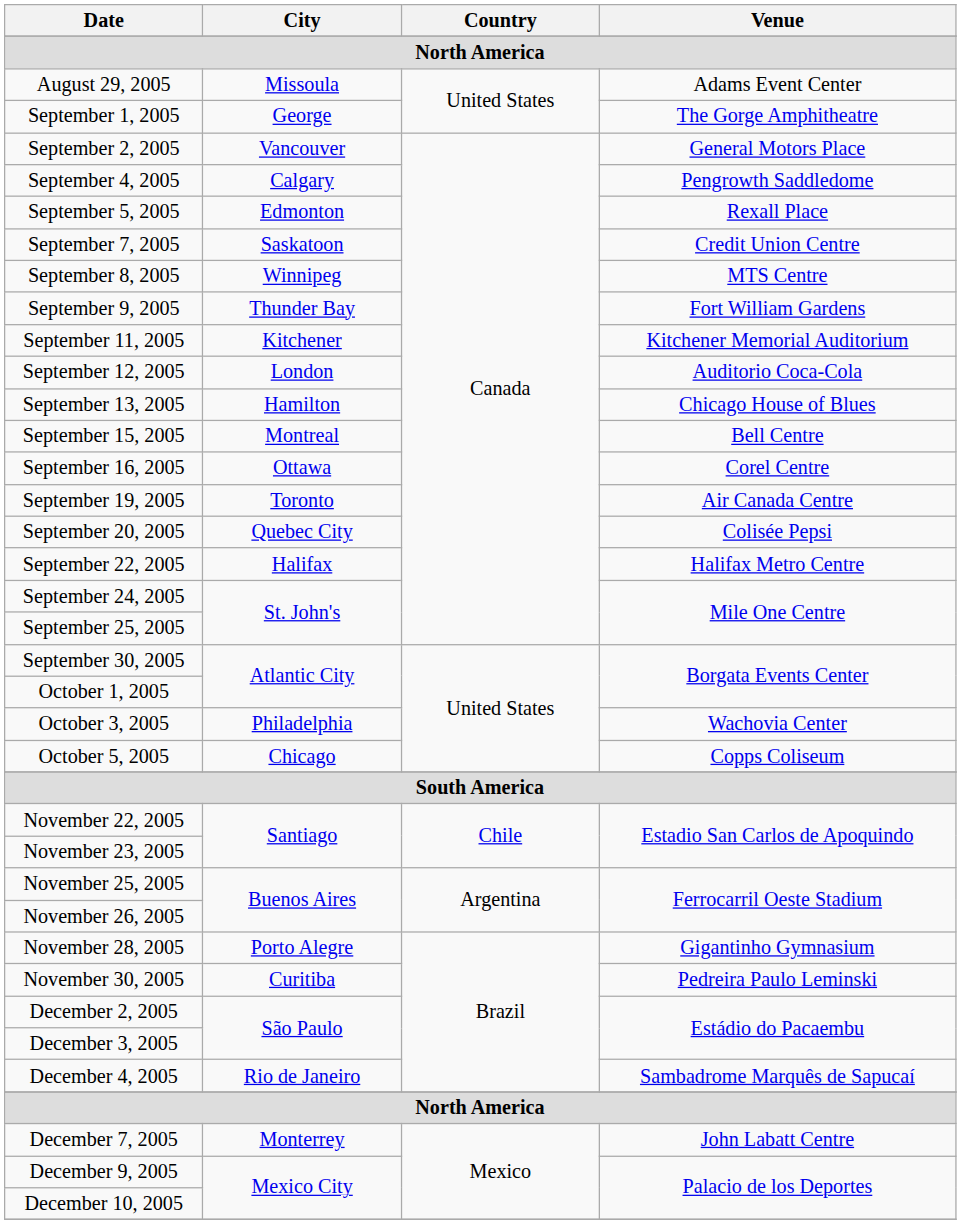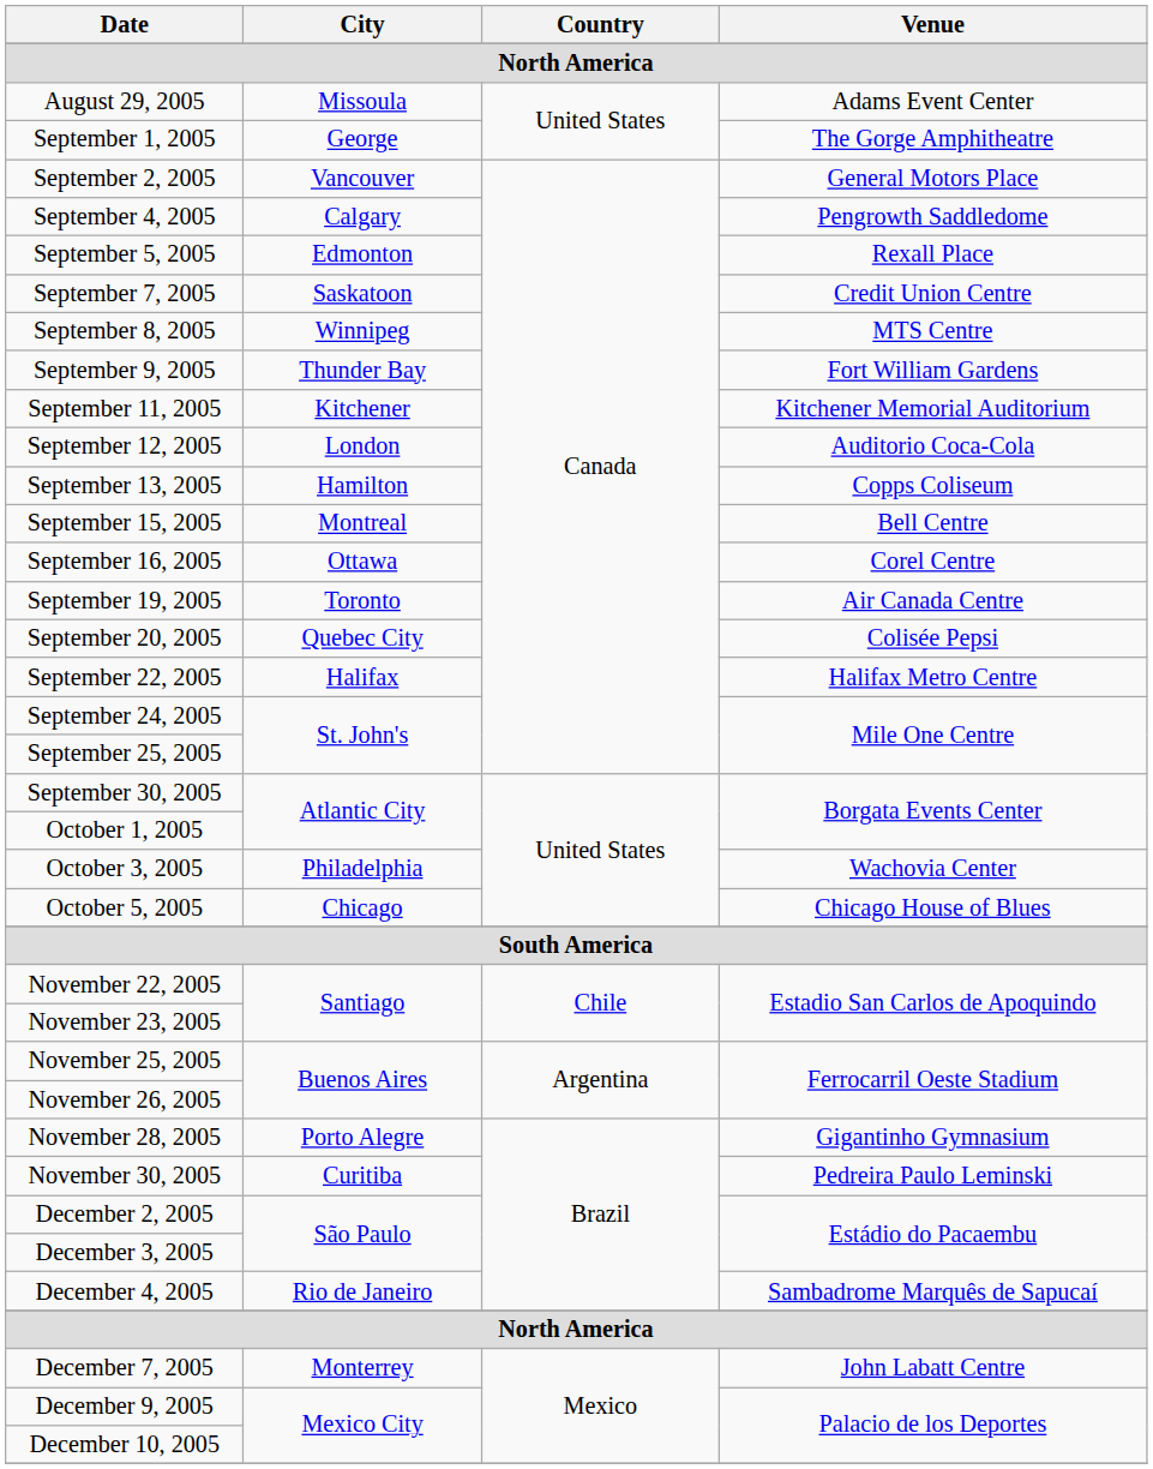September 13, 2005 | Venue: Chicago House of Blues -> Copps Coliseum
October 5, 2005 | Venue: Copps Coliseum -> Chicago House of Blues
